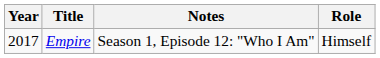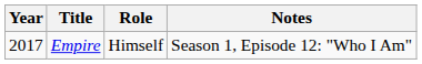columns swapped: Role <-> Notes
